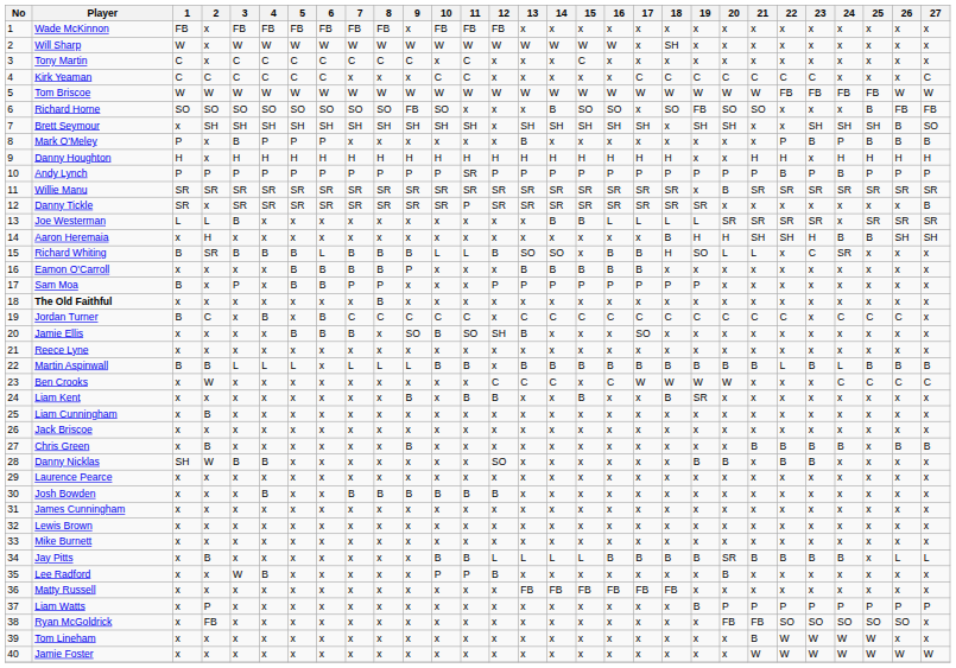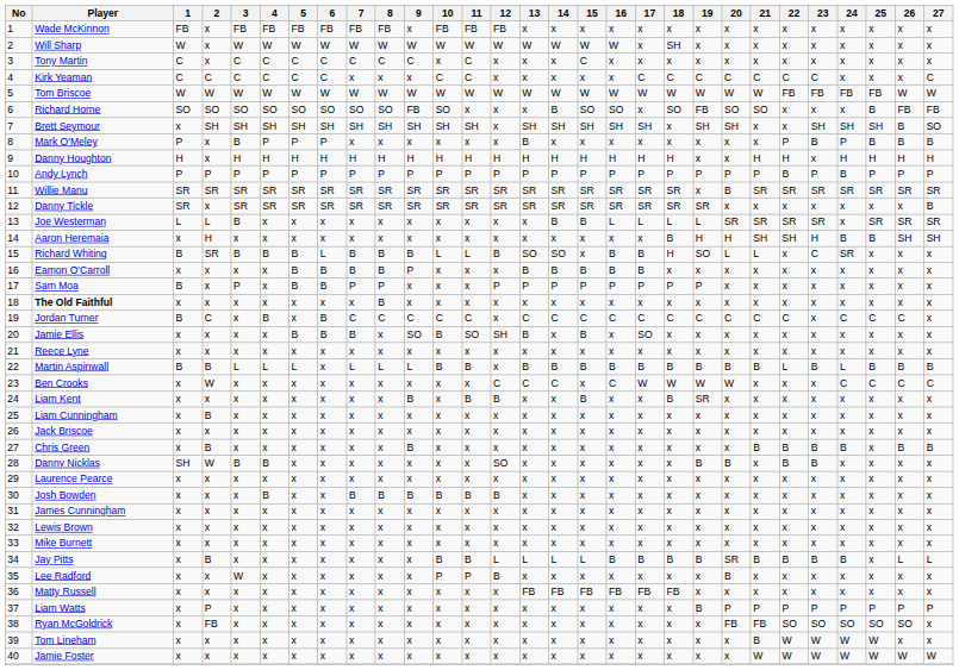Andy Lynch | 11: SR -> P
Danny Tickle | 11: P -> SR
Jamie Ellis | 15: x -> B
Lee Radford | 4: B -> x
